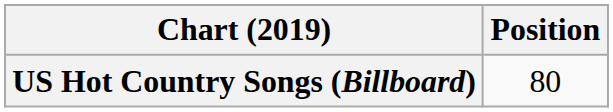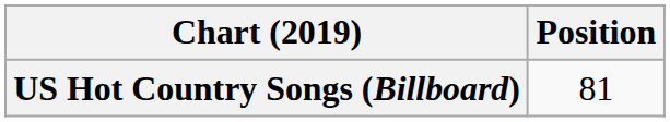US Hot Country Songs (Billboard) | Position: 80 -> 81
